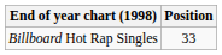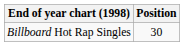Billboard Hot Rap Singles | Position: 33 -> 30
